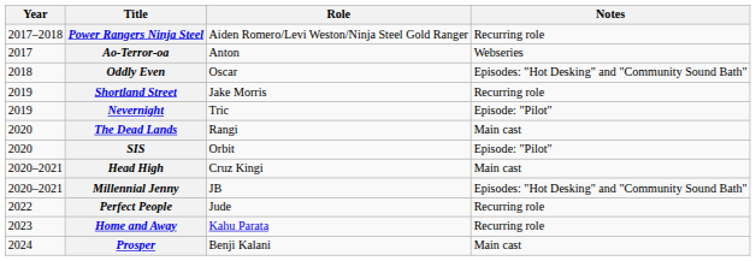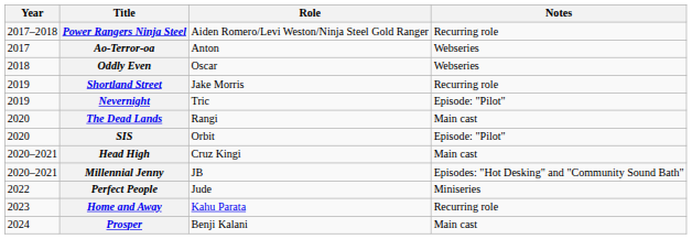Oddly Even | Notes: Episodes: "Hot Desking" and "Community Sound Bath" -> Webseries
Perfect People | Notes: Recurring role -> Miniseries
